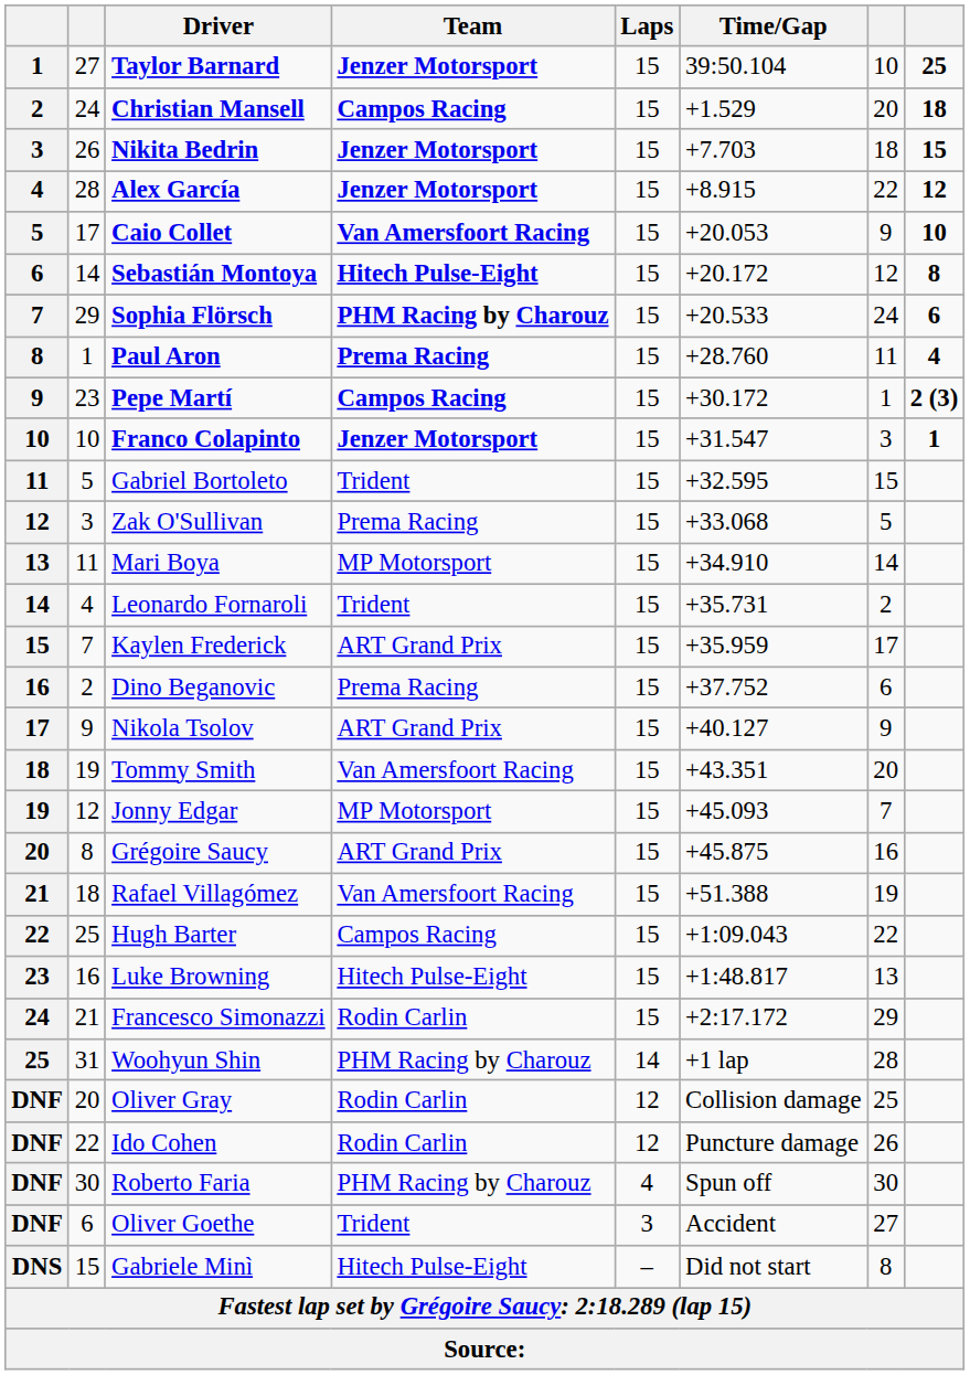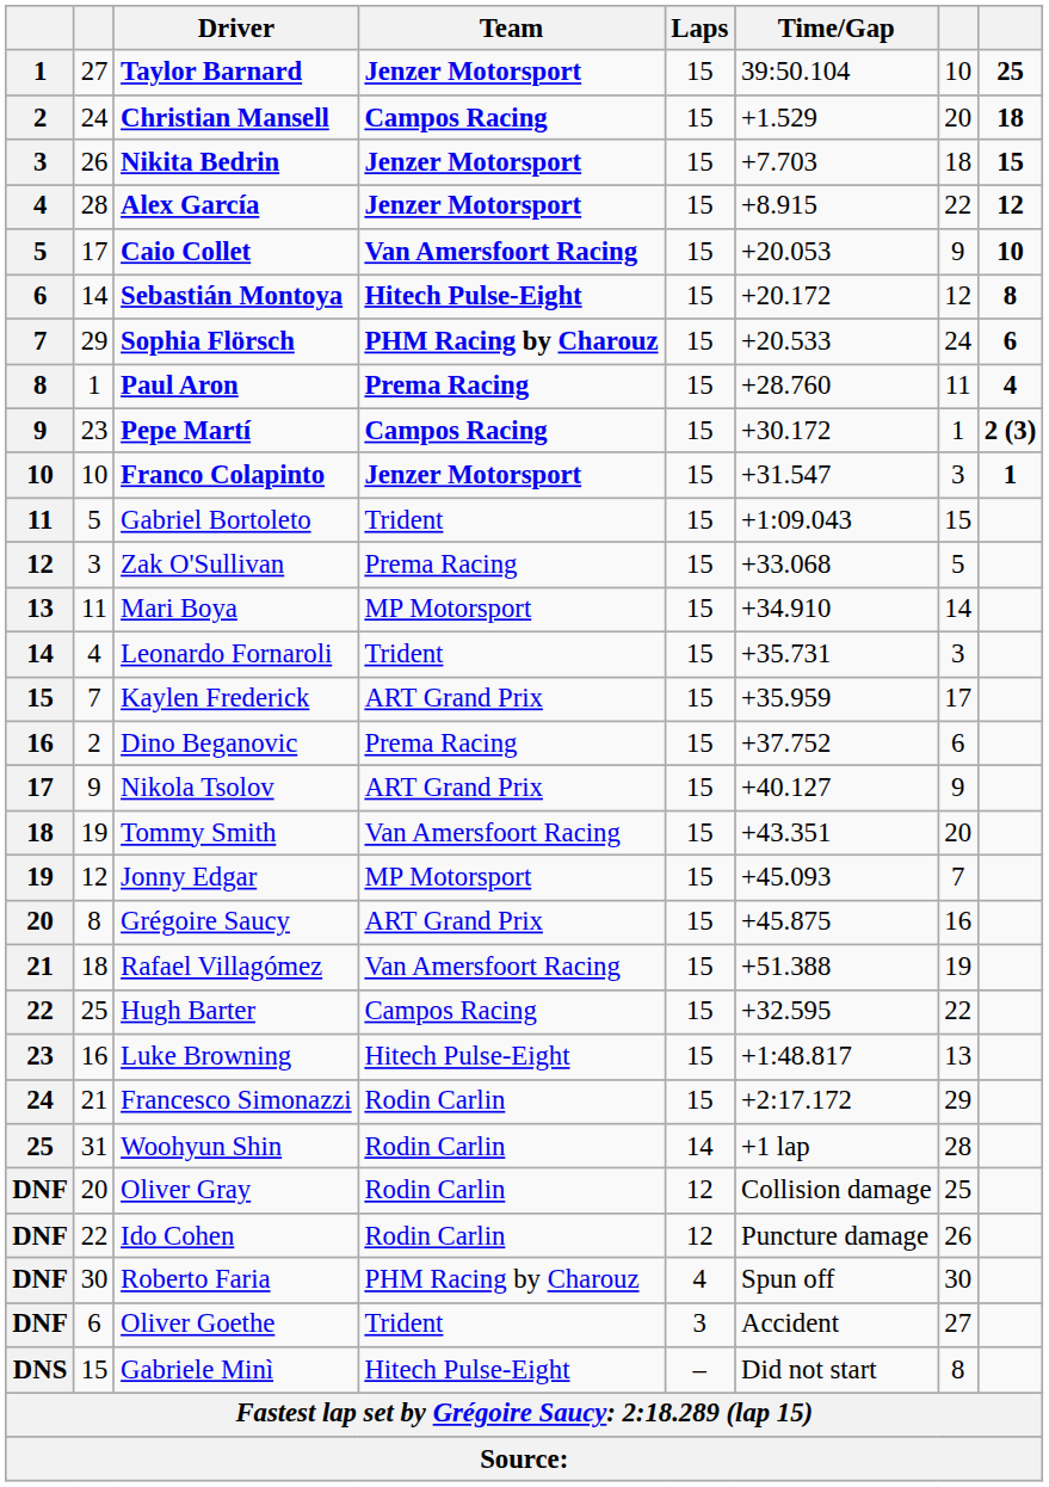Gabriel Bortoleto | Time/Gap: +32.595 -> +1:09.043
Leonardo Fornaroli | column 7: 2 -> 3
Hugh Barter | Time/Gap: +1:09.043 -> +32.595
Woohyun Shin | Team: PHM Racing by Charouz -> Rodin Carlin
